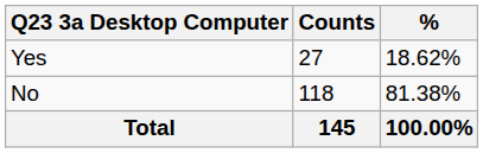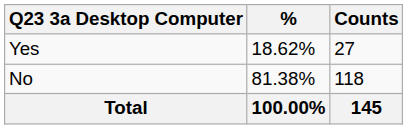columns swapped: Counts <-> %
